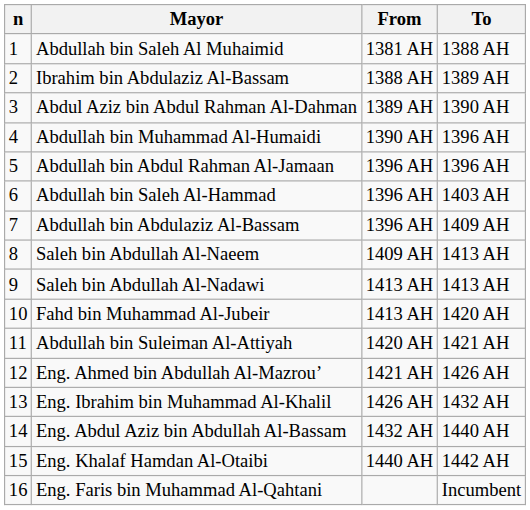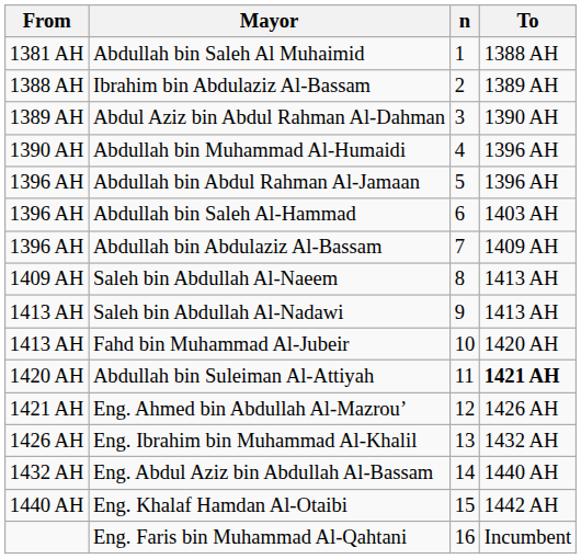columns swapped: n <-> From
Abdullah bin Suleiman Al-Attiyah | To: normal -> bold
